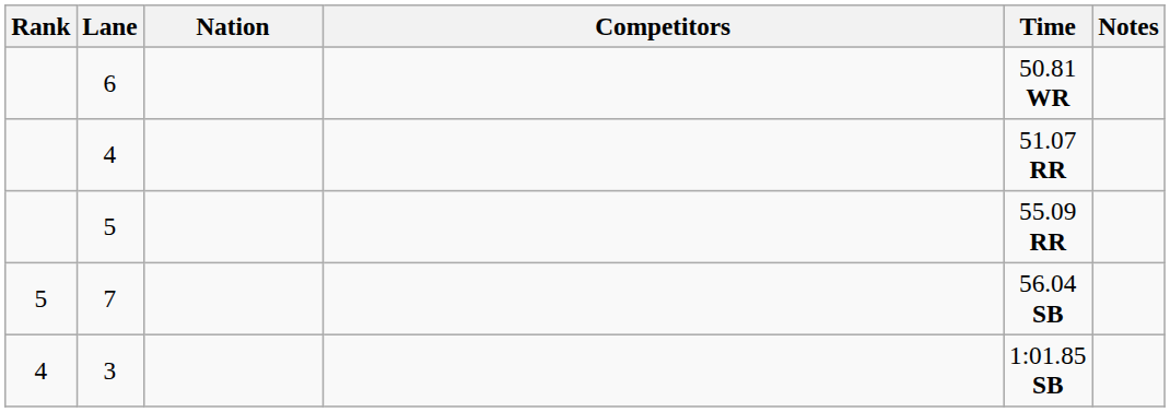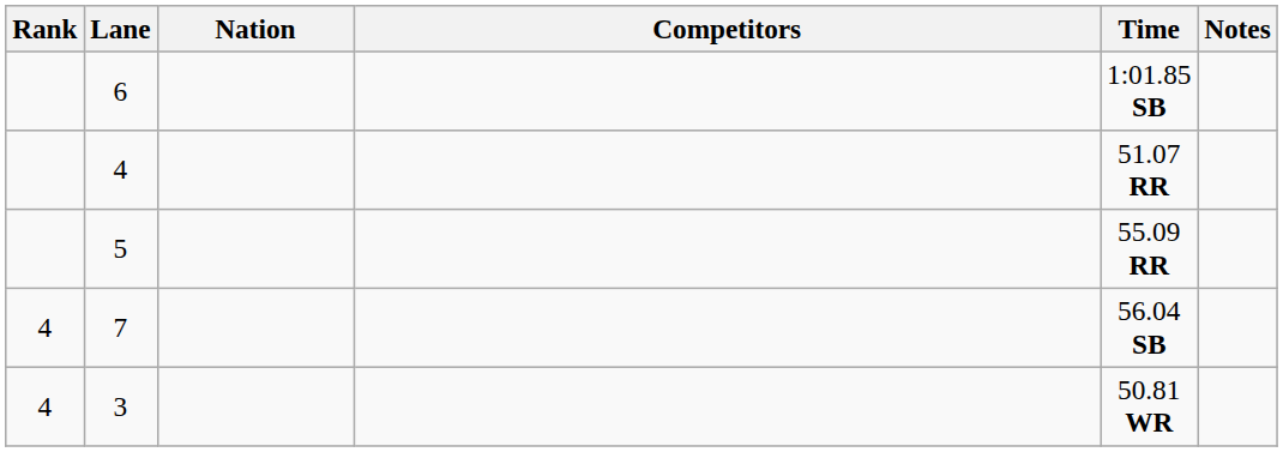6 | Time: 50.81 WR -> 1:01.85 SB
7 | Rank: 5 -> 4
3 | Time: 1:01.85 SB -> 50.81 WR
